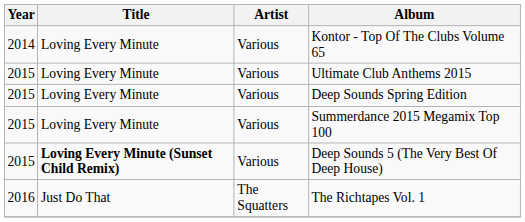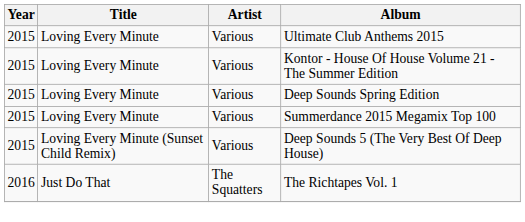- row: 2014 | Loving Every Minute | Various | Kontor - Top Of The Clubs Volume 65
+ row: 2015 | Loving Every Minute | Various | Kontor - House Of House Volume 21 - The Summer Edition
Deep Sounds 5 (The Very Best Of Deep House) | Title: bold -> normal
